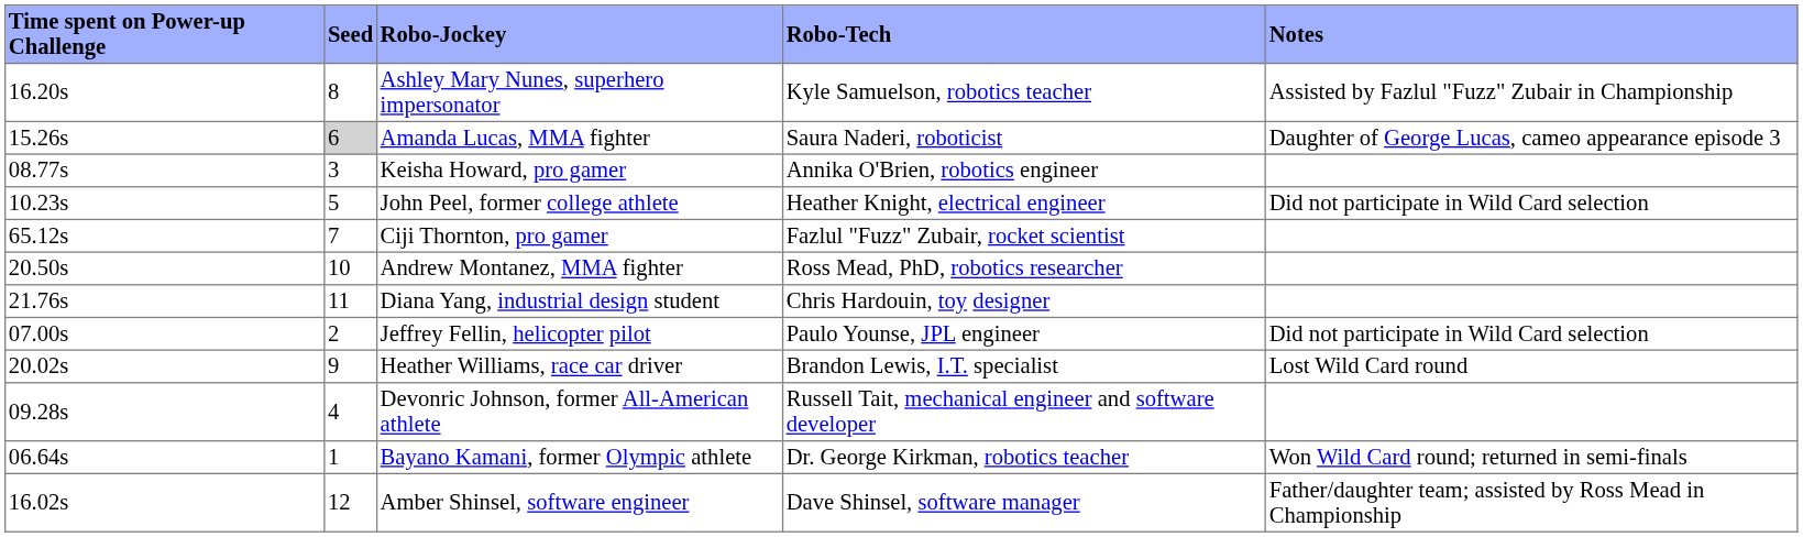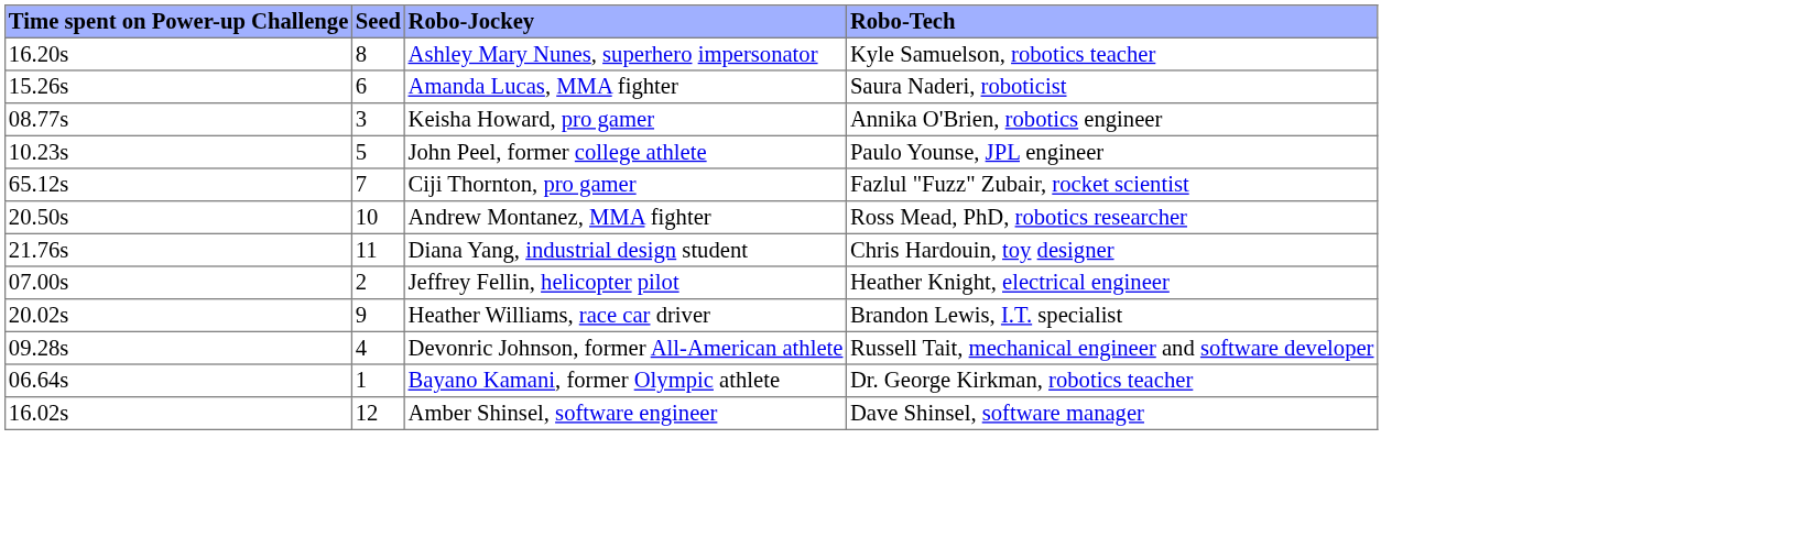- column: Notes | Assisted by Fazlul "Fuzz" Zubair in Championship | Daughter of George Lucas, cameo appearance episode 3 | Did not participate in Wild Card selection | Did not participate in Wild Card selection | Lost Wild Card round | Won Wild Card round; returned in semi-finals | Father/daughter team; assisted by Ross Mead in Championship
Amanda Lucas, MMA fighter | Seed: lightgrey background -> no background
John Peel, former college athlete | Robo-Tech: Heather Knight, electrical engineer -> Paulo Younse, JPL engineer
Jeffrey Fellin, helicopter pilot | Robo-Tech: Paulo Younse, JPL engineer -> Heather Knight, electrical engineer
